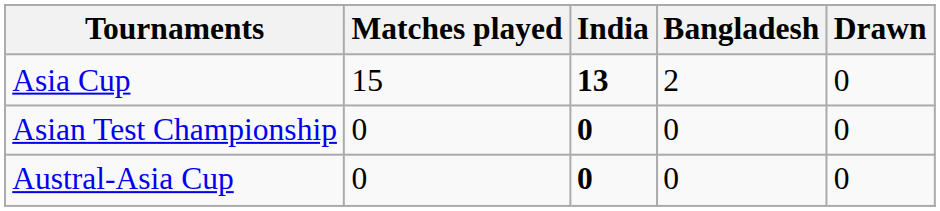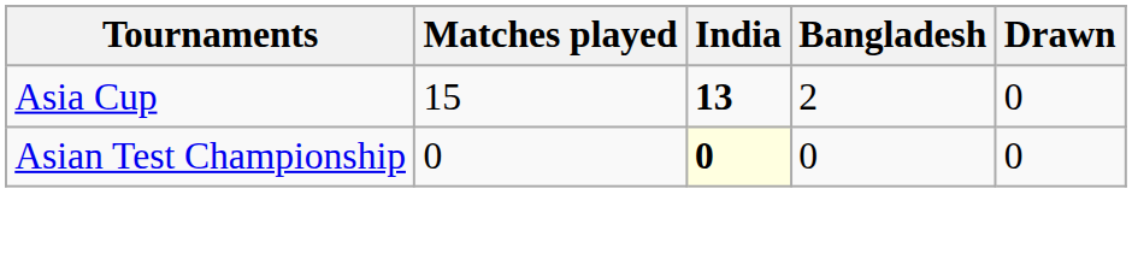Asian Test Championship | India: no background -> lightyellow background
- row: Austral-Asia Cup | 0 | 0 | 0 | 0
